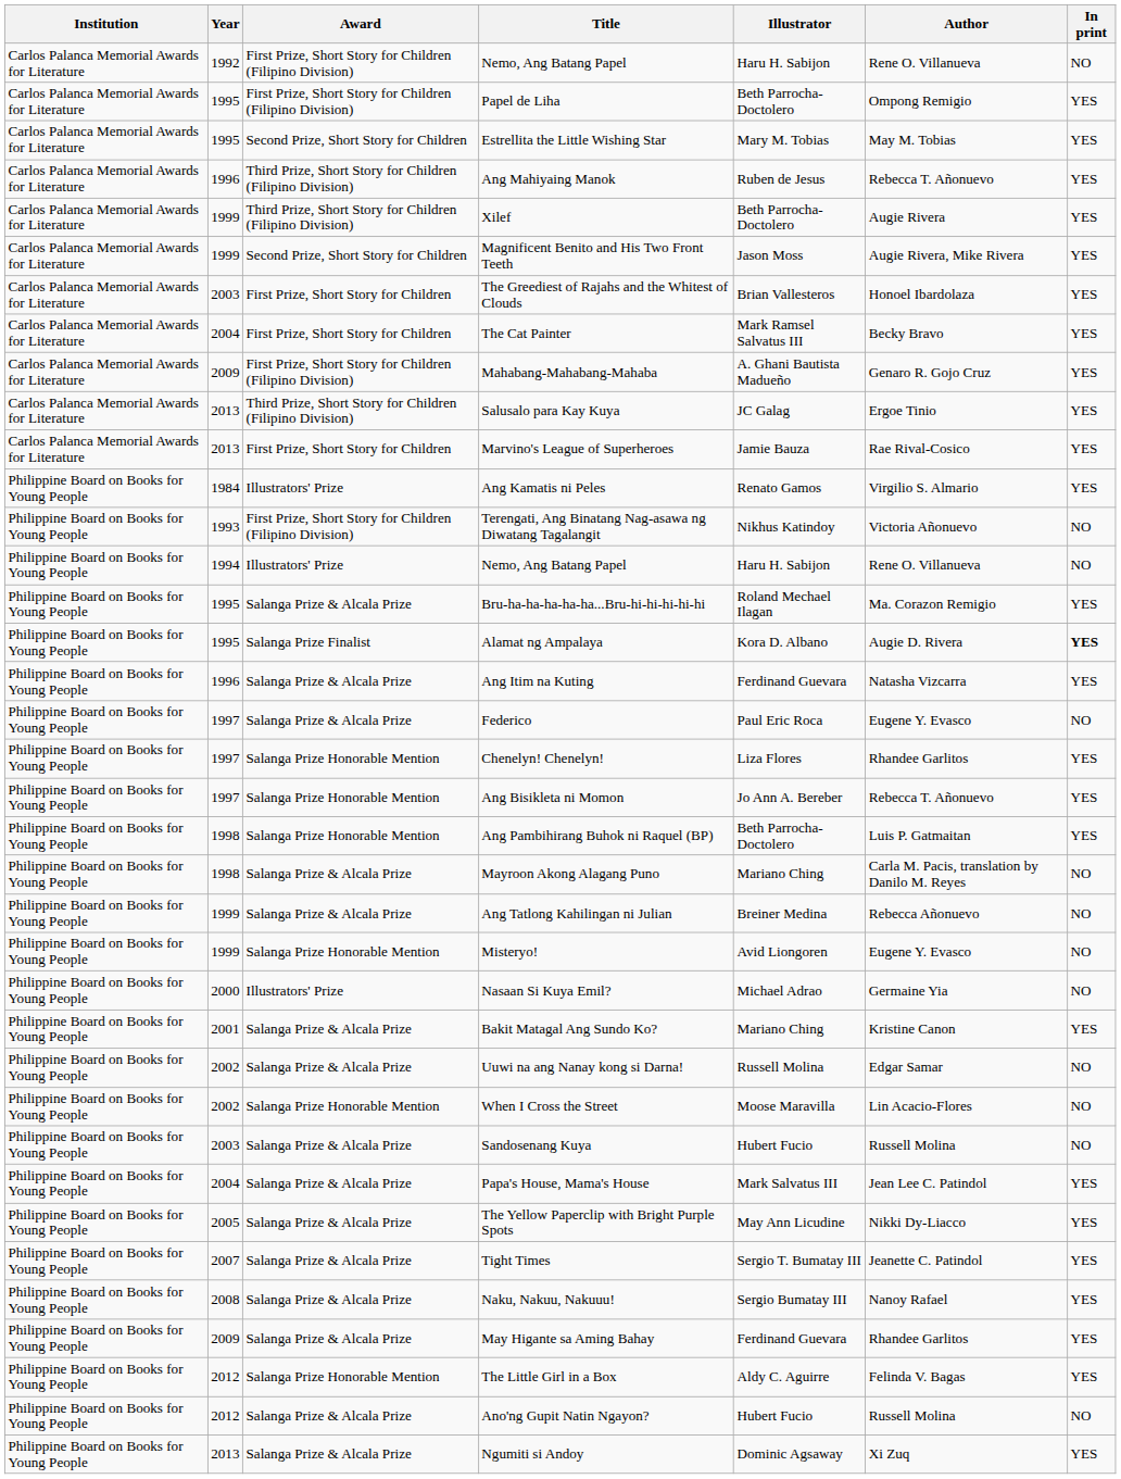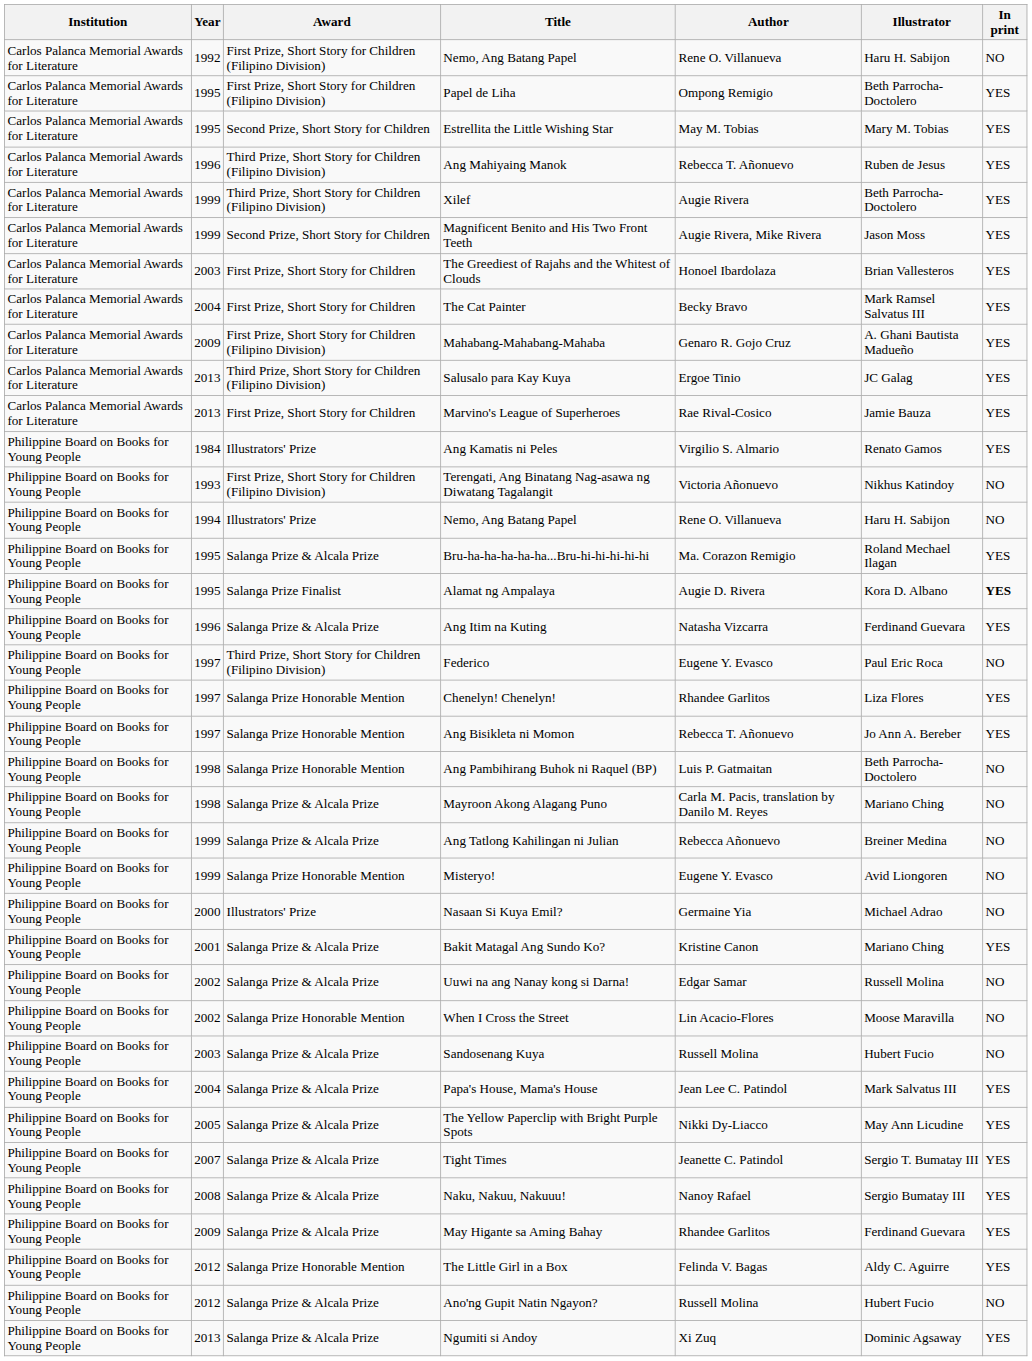columns swapped: Author <-> Illustrator
Federico | Award: Salanga Prize & Alcala Prize -> Third Prize, Short Story for Children (Filipino Division)
Ang Pambihirang Buhok ni Raquel (BP) | In print: YES -> NO
